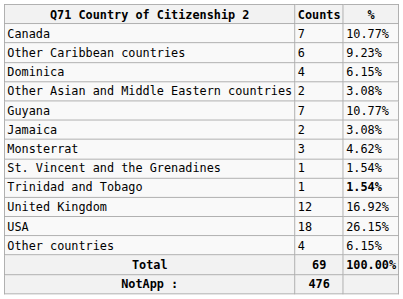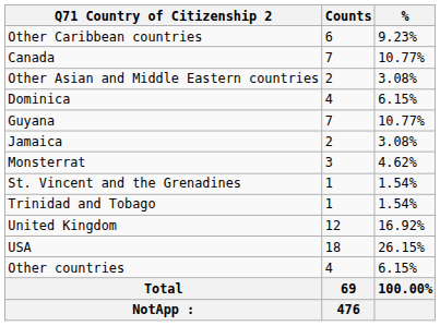rows swapped: Other Caribbean countries <-> Canada
rows swapped: Other Asian and Middle Eastern countries <-> Dominica
Trinidad and Tobago | %: bold -> normal
